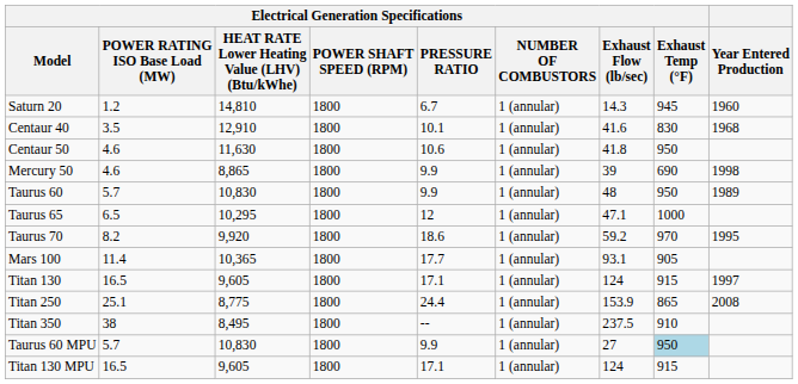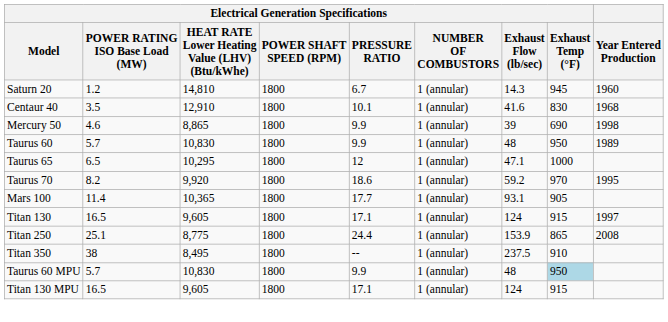- row: Centaur 50 | 4.6 | 11,630 | 1800 | 10.6 | 1 (annular) | 41.8 | 950
Taurus 60 MPU | Electrical Generation Specifications / Exhaust Flow (lb/sec): 27 -> 48
